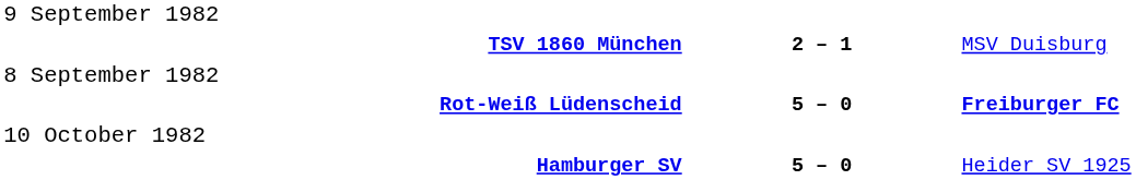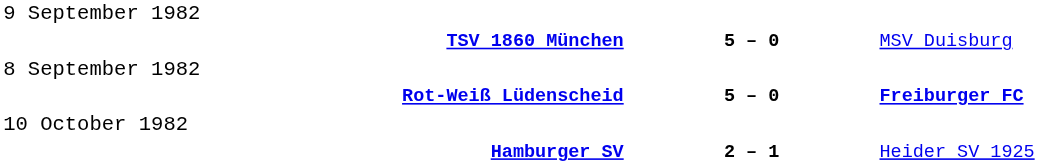TSV 1860 München | column 2: 2 – 1 -> 5 – 0
Hamburger SV | column 2: 5 – 0 -> 2 – 1
